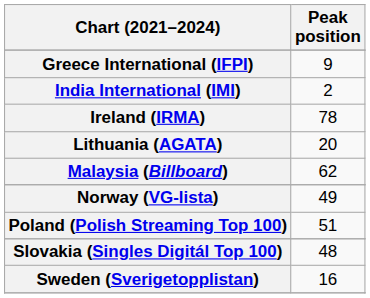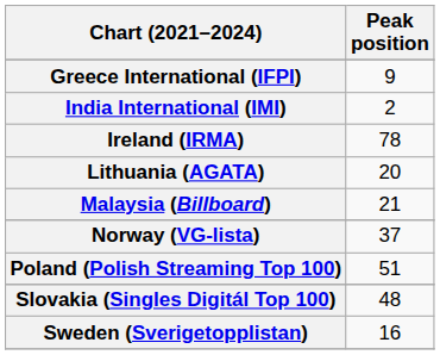Malaysia (Billboard) | Peak position: 62 -> 21
Norway (VG-lista) | Peak position: 49 -> 37
